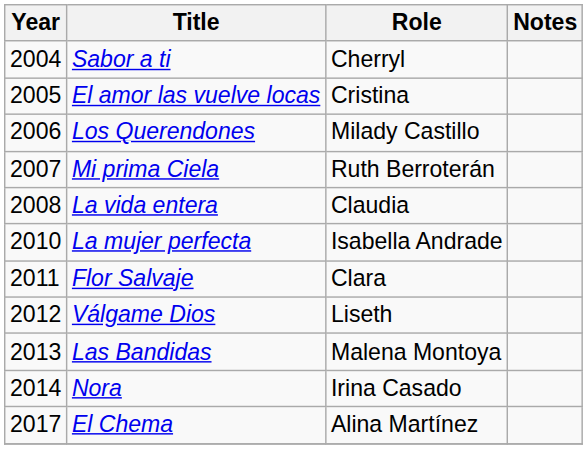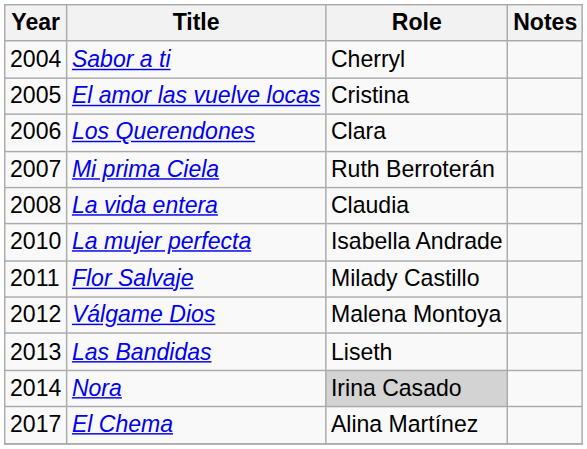Los Querendones | Role: Milady Castillo -> Clara
Flor Salvaje | Role: Clara -> Milady Castillo
Válgame Dios | Role: Liseth -> Malena Montoya
Las Bandidas | Role: Malena Montoya -> Liseth
Nora | Role: no background -> lightgrey background
